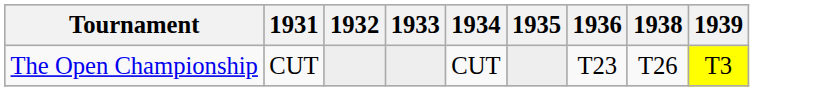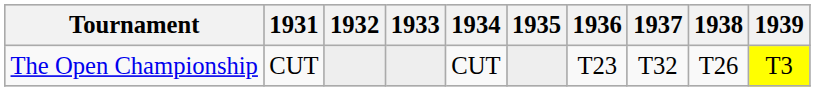+ column: 1937 | T32
